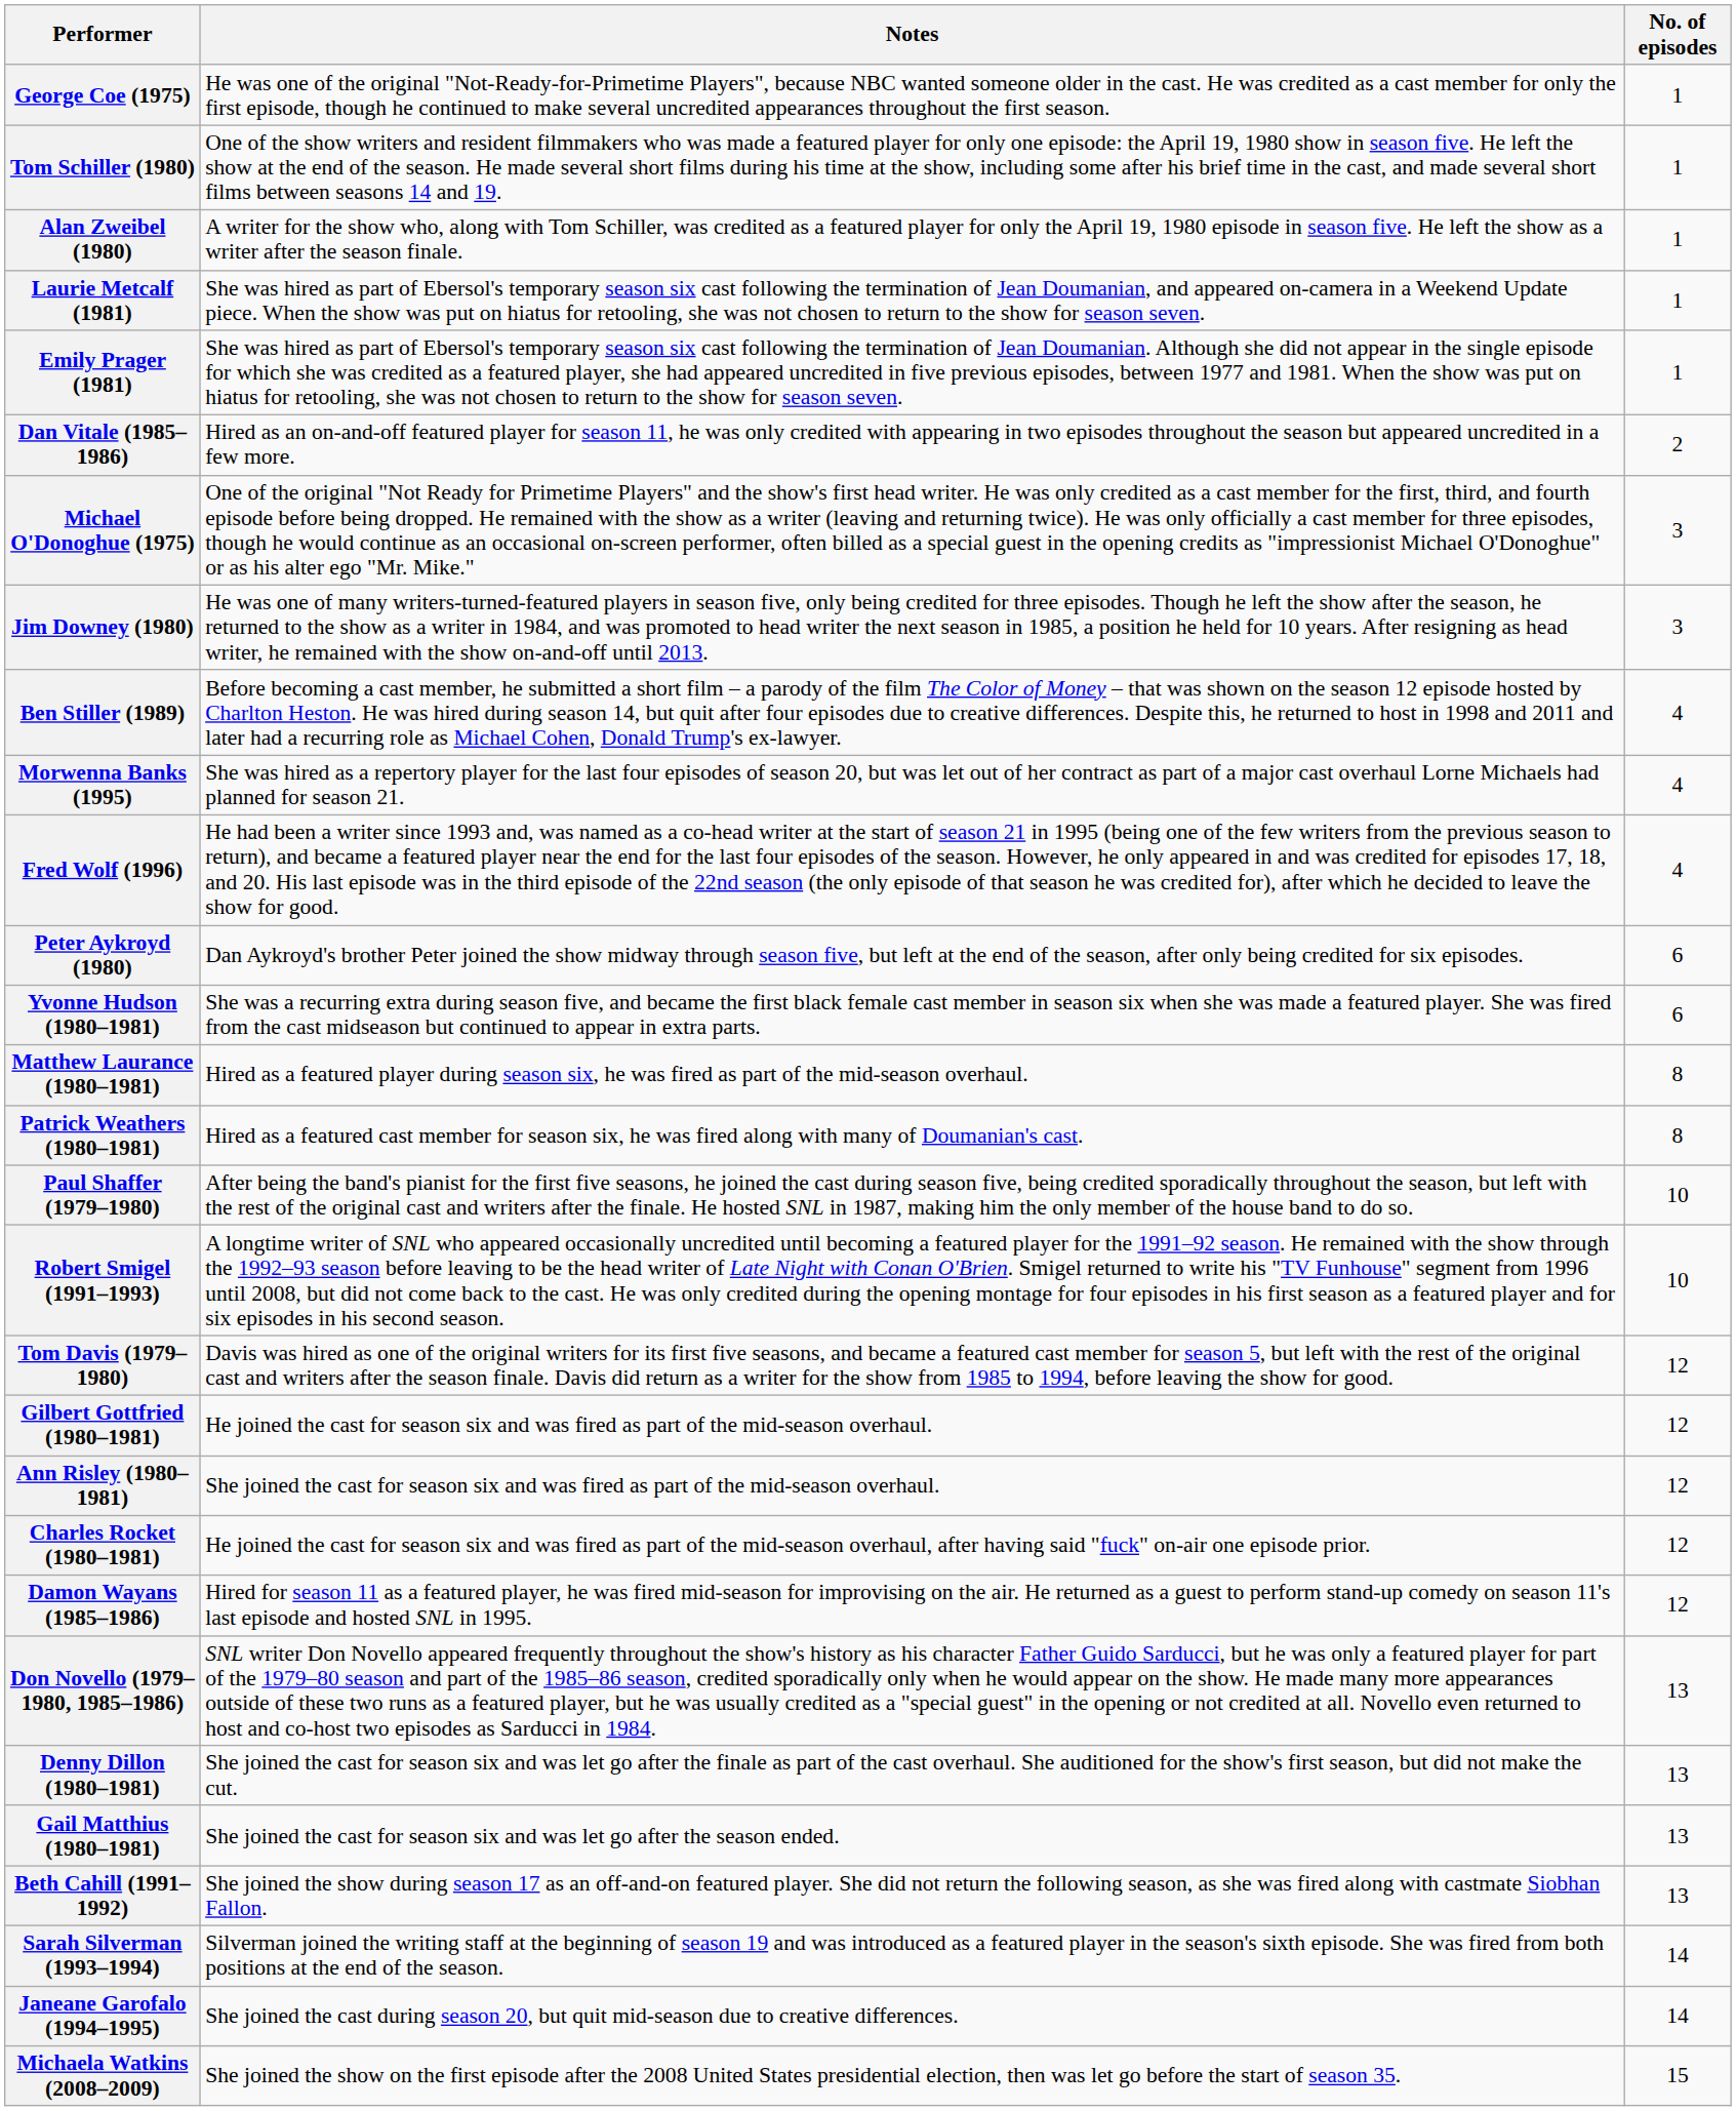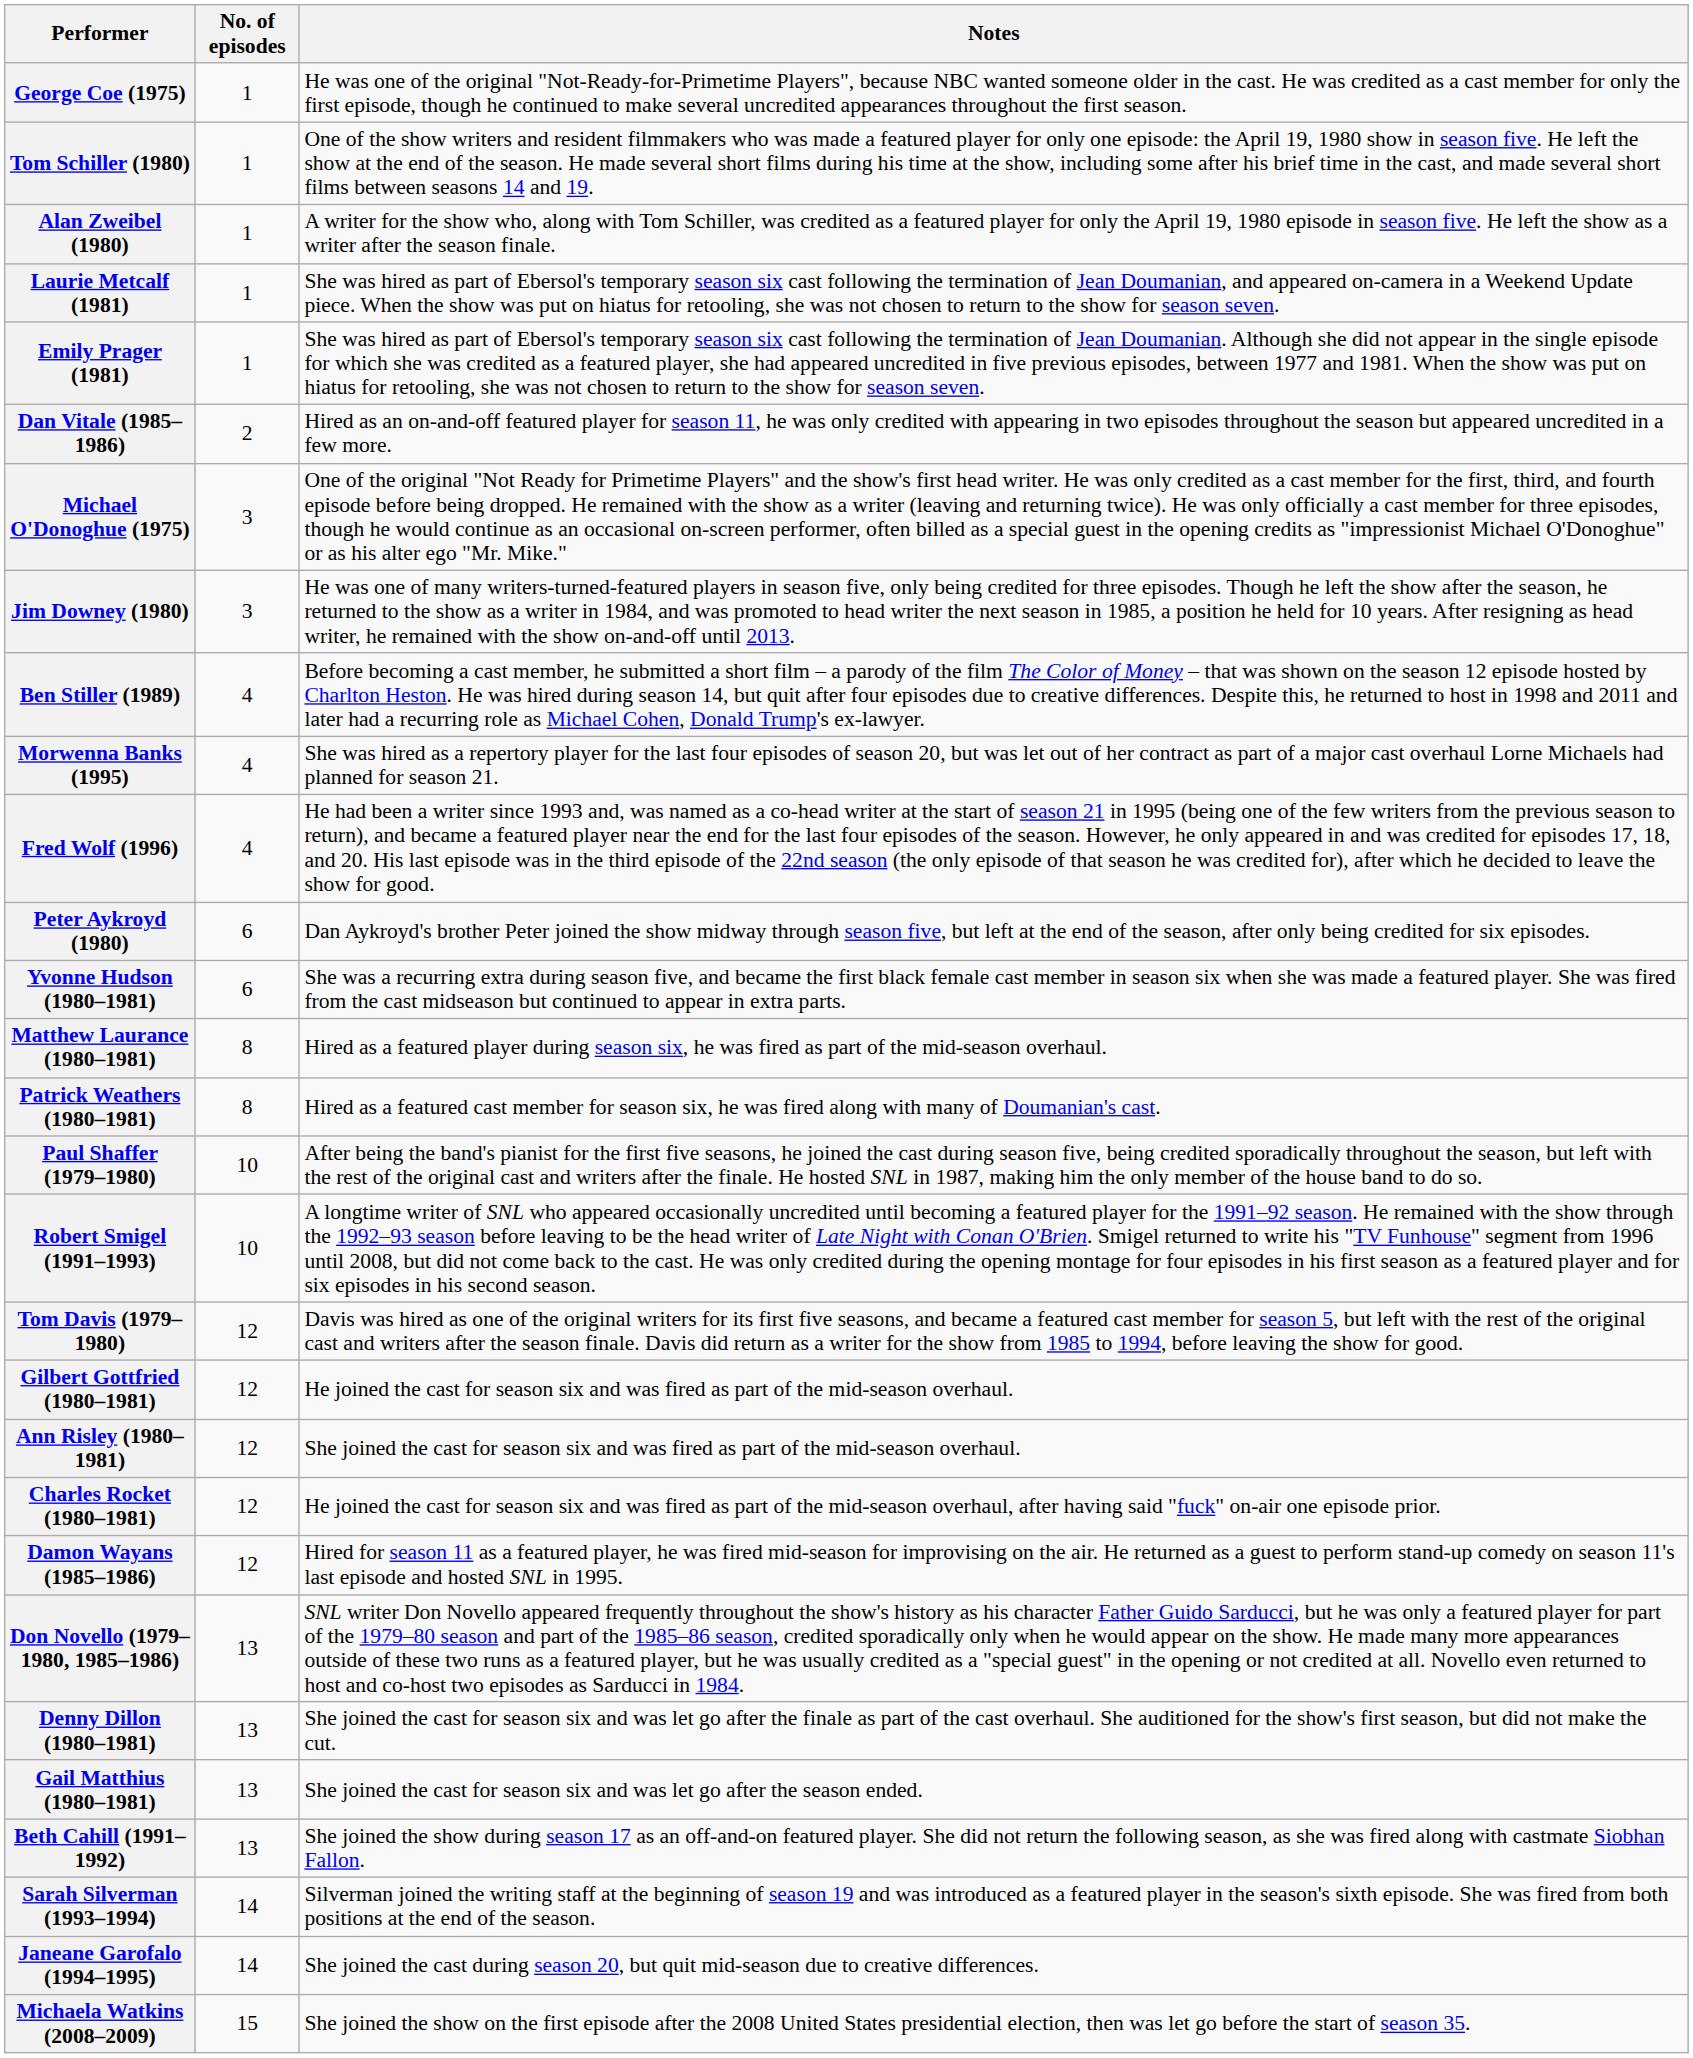columns swapped: No. of episodes <-> Notes
